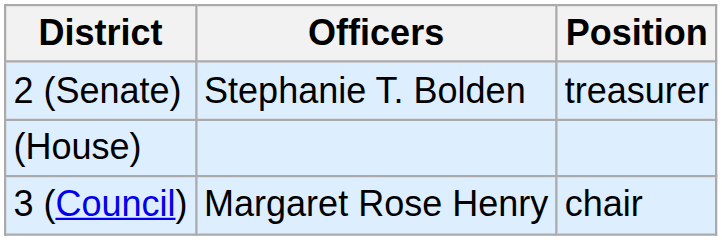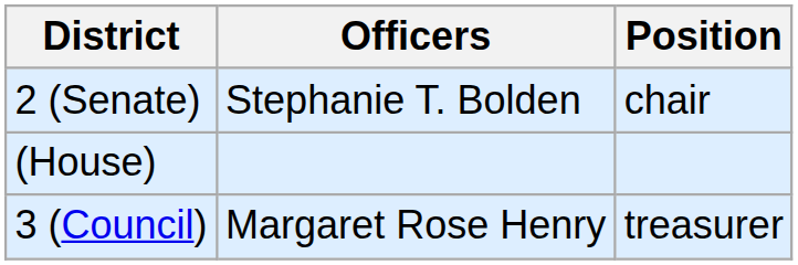2 (Senate) | Position: treasurer -> chair
3 (Council) | Position: chair -> treasurer
